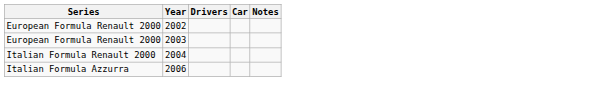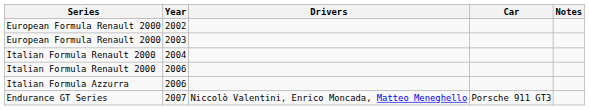+ row: Italian Formula Renault 2000 | 2006
+ row: Endurance GT Series | 2007 | Niccolò Valentini, Enrico Moncada, Matteo Meneghello | Porsche 911 GT3
